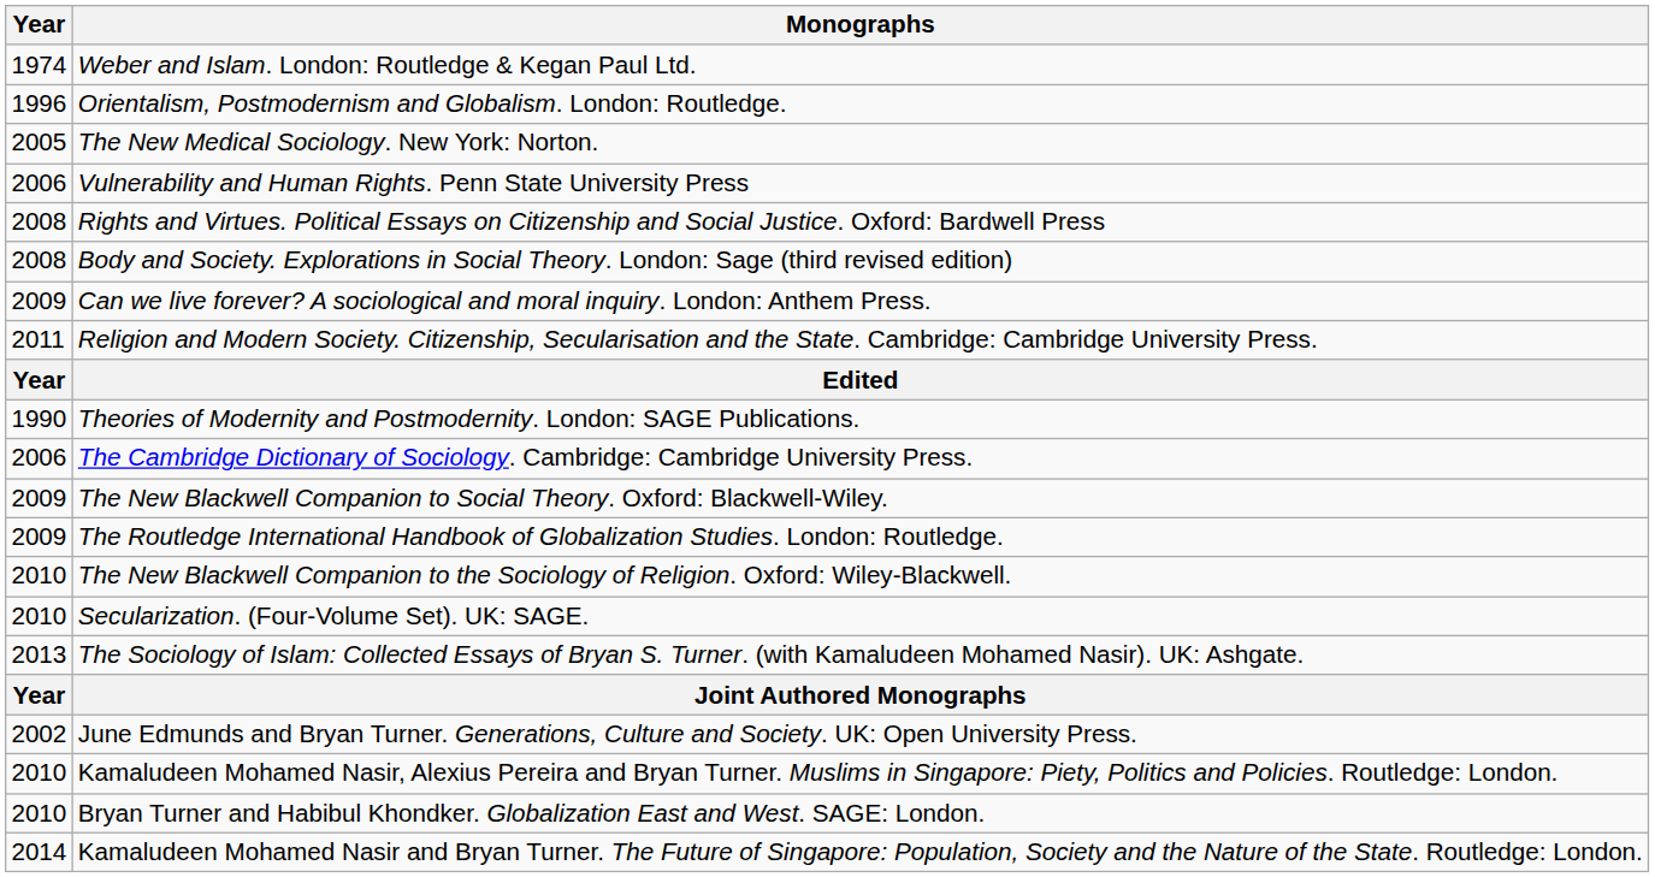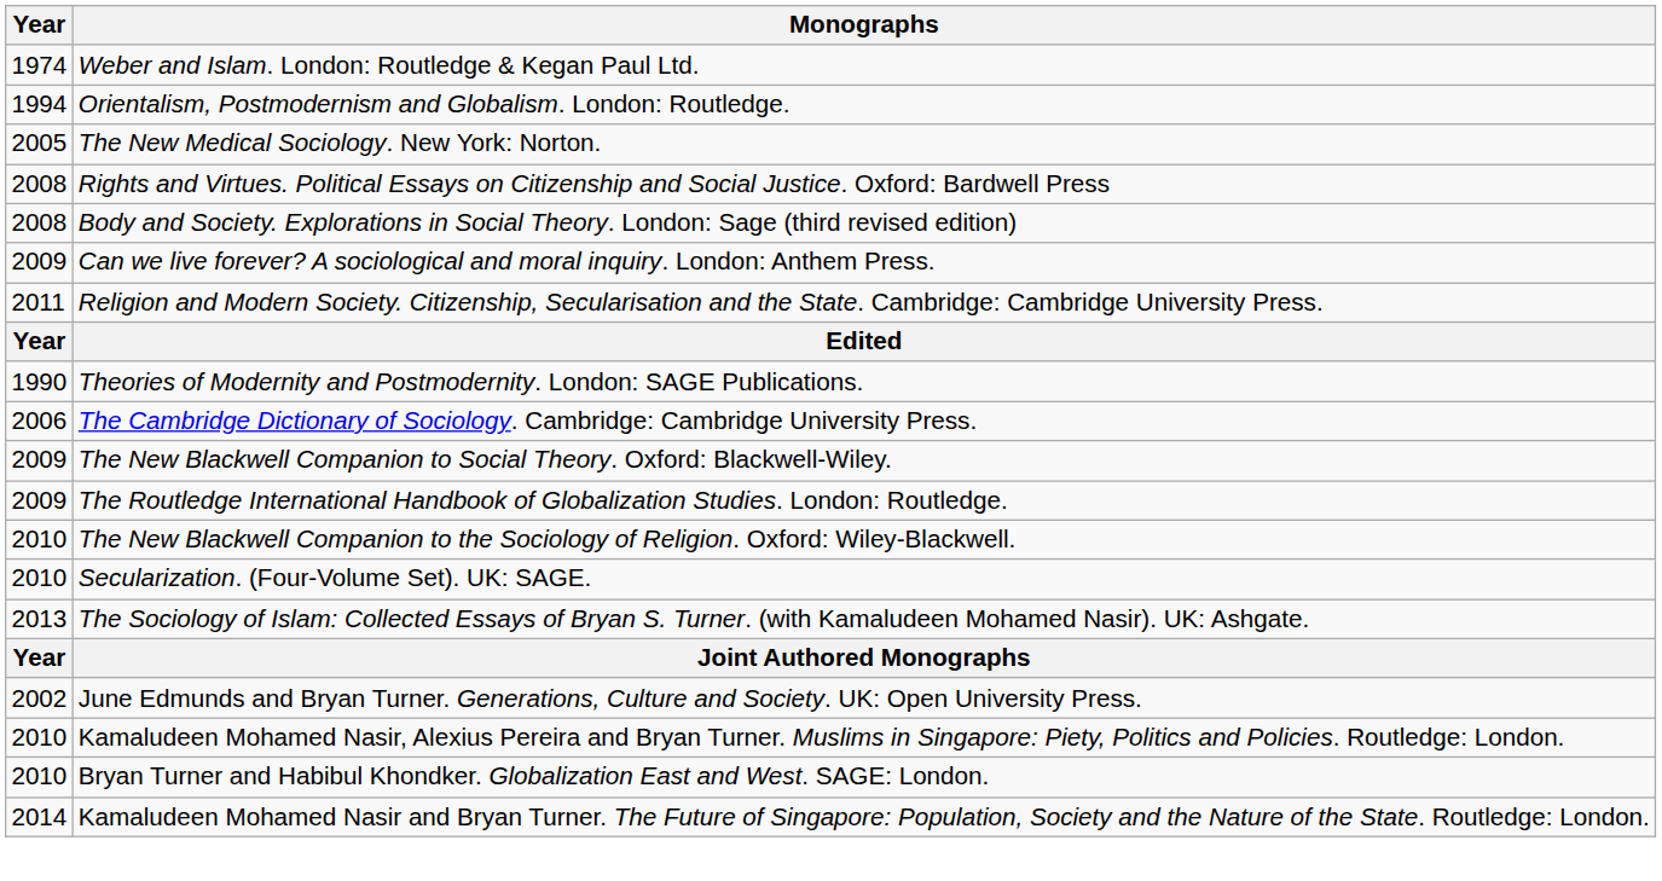Orientalism, Postmodernism and Globalism. London: Routledge. | Year: 1996 -> 1994
- row: 2006 | Vulnerability and Human Rights. Penn State University Press
